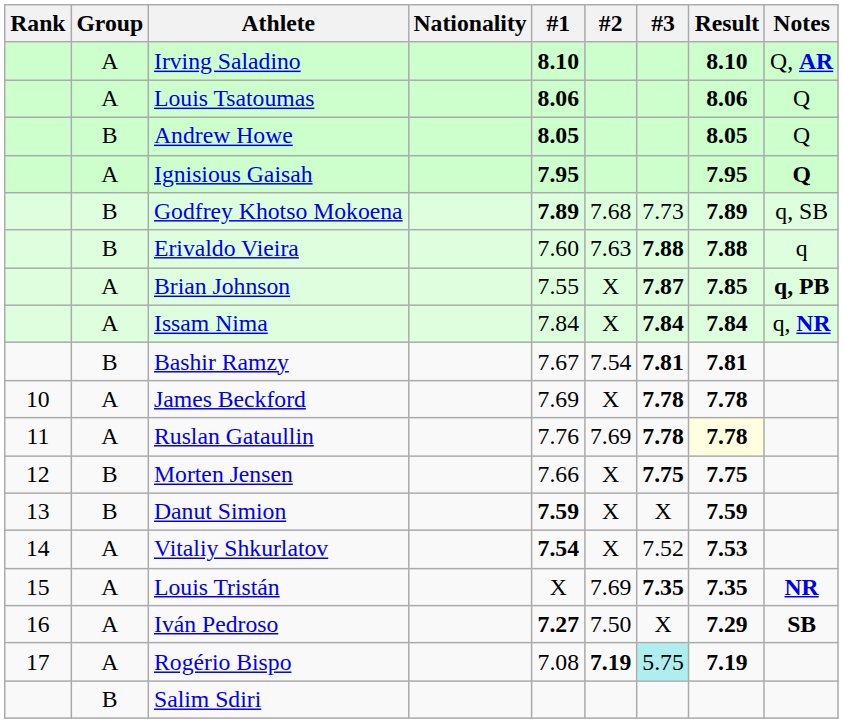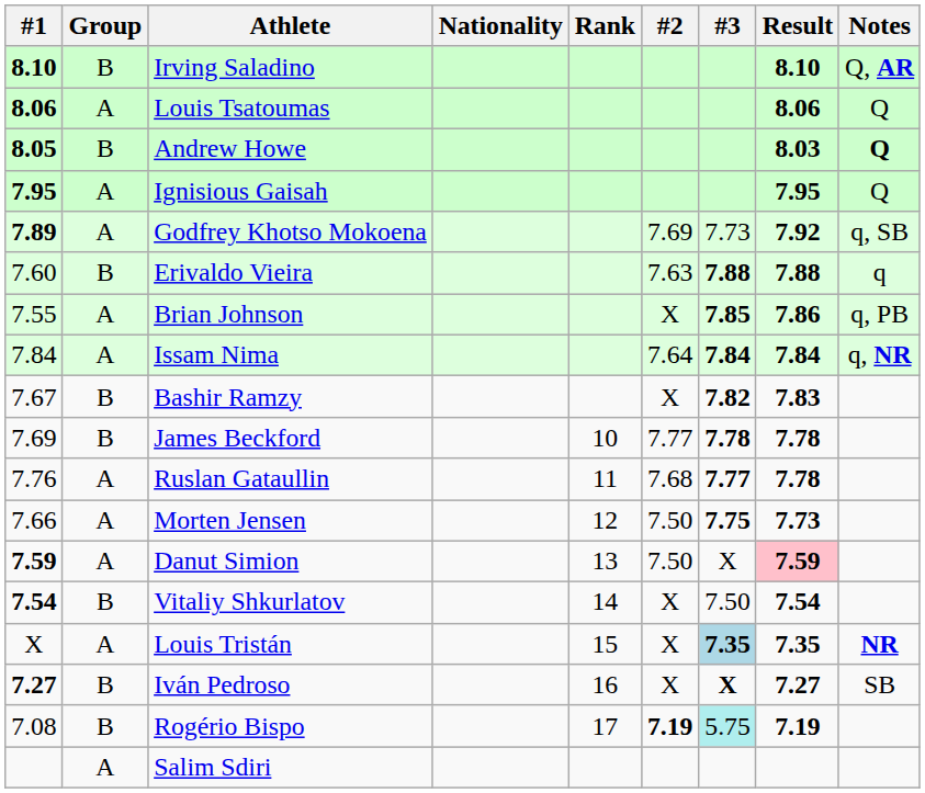columns swapped: Rank <-> #1
Irving Saladino | Group: A -> B
Andrew Howe | Result: 8.05 -> 8.03
Andrew Howe | Notes: normal -> bold
Ignisious Gaisah | Notes: bold -> normal
Godfrey Khotso Mokoena | Group: B -> A
Godfrey Khotso Mokoena | #2: 7.68 -> 7.69
Godfrey Khotso Mokoena | Result: 7.89 -> 7.92
Brian Johnson | #3: 7.87 -> 7.85
Brian Johnson | Result: 7.85 -> 7.86
Brian Johnson | Notes: bold -> normal
Issam Nima | #2: X -> 7.64
Bashir Ramzy | #2: 7.54 -> X
Bashir Ramzy | #3: 7.81 -> 7.82
Bashir Ramzy | Result: 7.81 -> 7.83
James Beckford | Group: A -> B
James Beckford | #2: X -> 7.77
Ruslan Gataullin | #2: 7.69 -> 7.68
Ruslan Gataullin | #3: 7.78 -> 7.77
Ruslan Gataullin | Result: lightyellow background -> no background
Morten Jensen | Group: B -> A
Morten Jensen | #2: X -> 7.50
Morten Jensen | Result: 7.75 -> 7.73
Danut Simion | Group: B -> A
Danut Simion | #2: X -> 7.50
Danut Simion | Result: no background -> pink background
Vitaliy Shkurlatov | Group: A -> B
Vitaliy Shkurlatov | #3: 7.52 -> 7.50
Vitaliy Shkurlatov | Result: 7.53 -> 7.54
Louis Tristán | #2: 7.69 -> X
Louis Tristán | #3: no background -> lightblue background
Iván Pedroso | Group: A -> B
Iván Pedroso | #2: 7.50 -> X
Iván Pedroso | #3: normal -> bold
Iván Pedroso | Result: 7.29 -> 7.27
Iván Pedroso | Notes: bold -> normal
Rogério Bispo | Group: A -> B
Salim Sdiri | Group: B -> A
